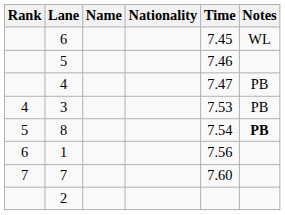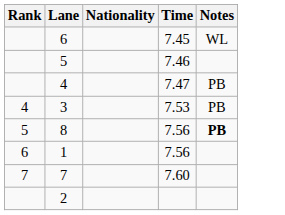- column: Name
8 | Time: 7.54 -> 7.56
